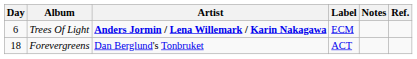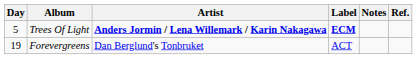Trees Of Light | Day: 6 -> 5
Trees Of Light | Label: normal -> bold
Forevergreens | Day: 18 -> 19
